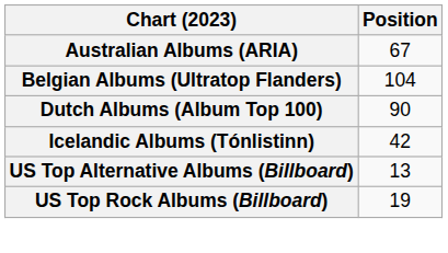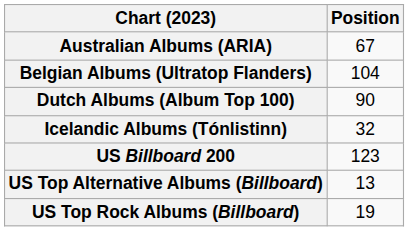Icelandic Albums (Tónlistinn) | Position: 42 -> 32
+ row: US Billboard 200 | 123
